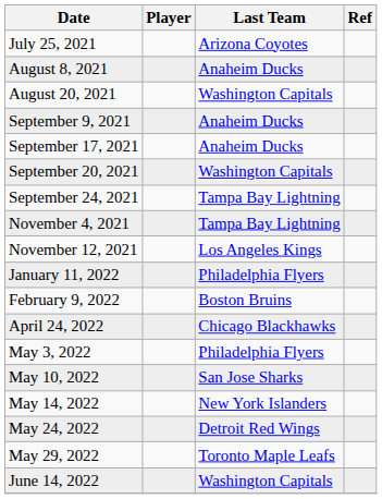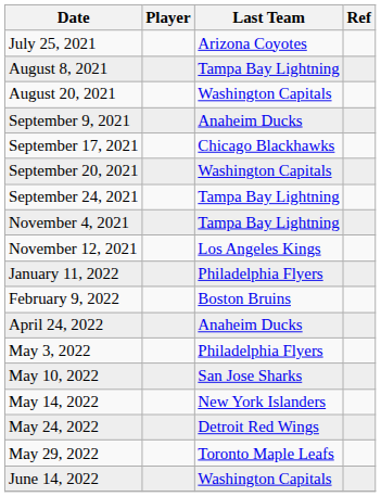August 8, 2021 | Last Team: Anaheim Ducks -> Tampa Bay Lightning
September 17, 2021 | Last Team: Anaheim Ducks -> Chicago Blackhawks
April 24, 2022 | Last Team: Chicago Blackhawks -> Anaheim Ducks
